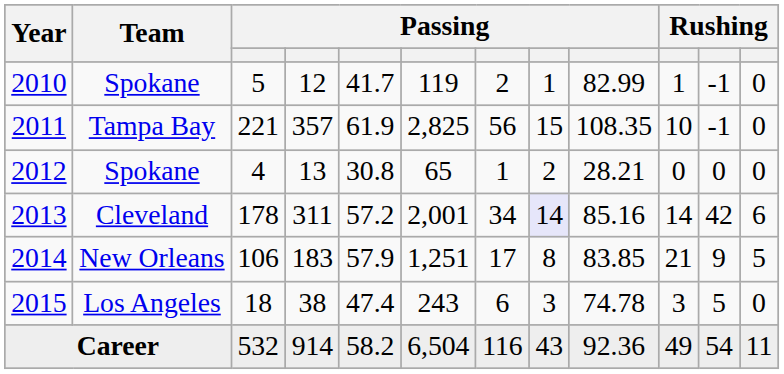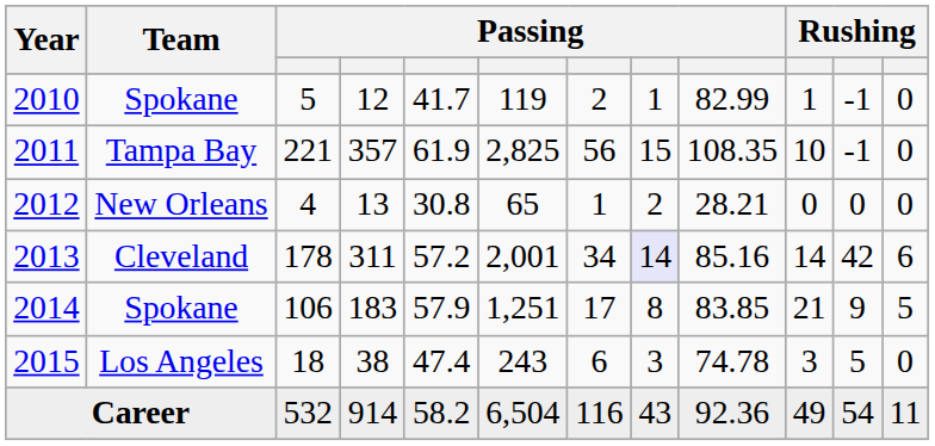2012 | Team: Spokane -> New Orleans
2014 | Team: New Orleans -> Spokane
